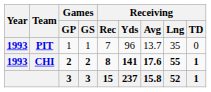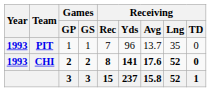CHI | Receiving / Lng: 55 -> 52
CHI | Receiving / TD: 1 -> 0
